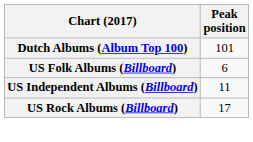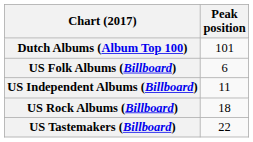US Rock Albums (Billboard) | Peak position: 17 -> 18
+ row: US Tastemakers (Billboard) | 22
